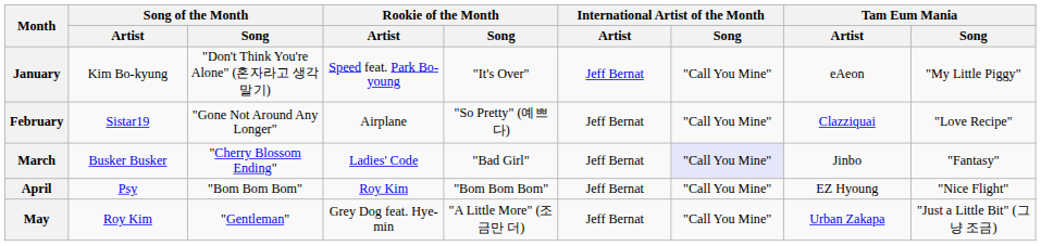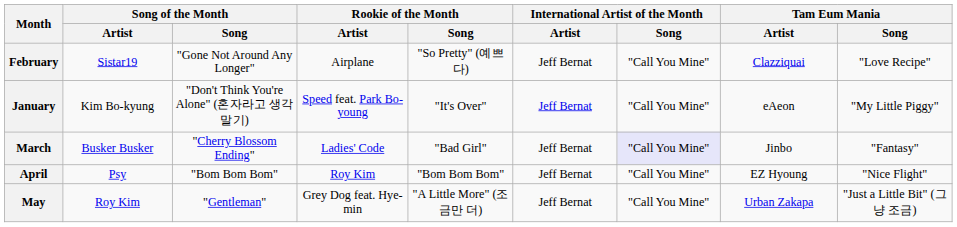rows swapped: January <-> February
